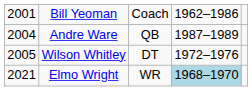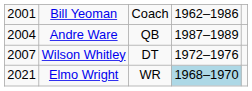Wilson Whitley | column 1: 2005 -> 2007
